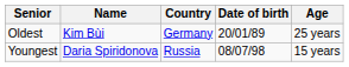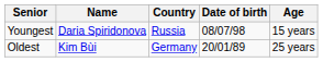rows swapped: Youngest <-> Oldest
